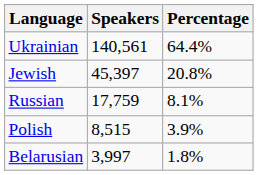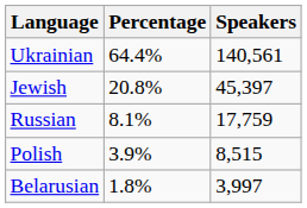columns swapped: Speakers <-> Percentage
